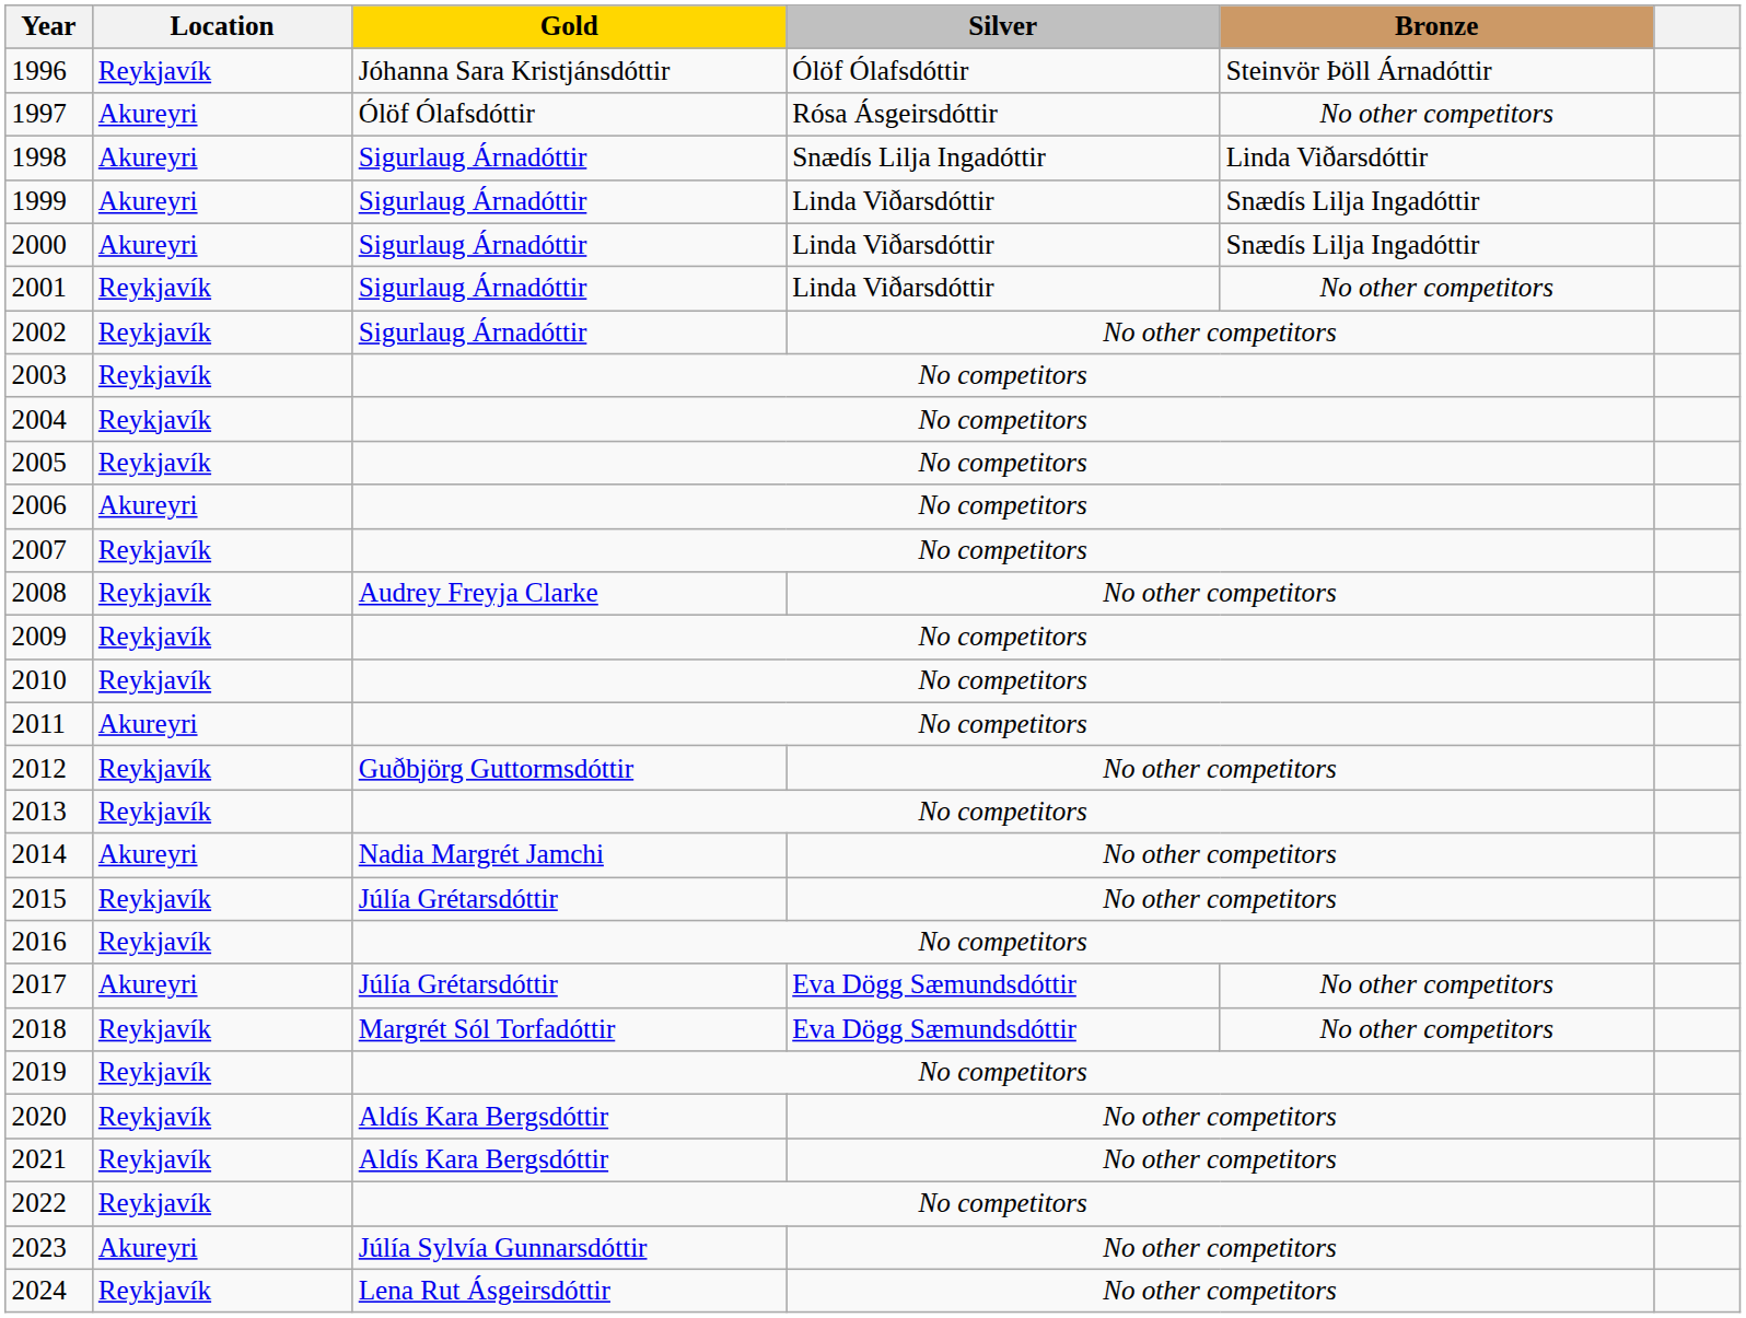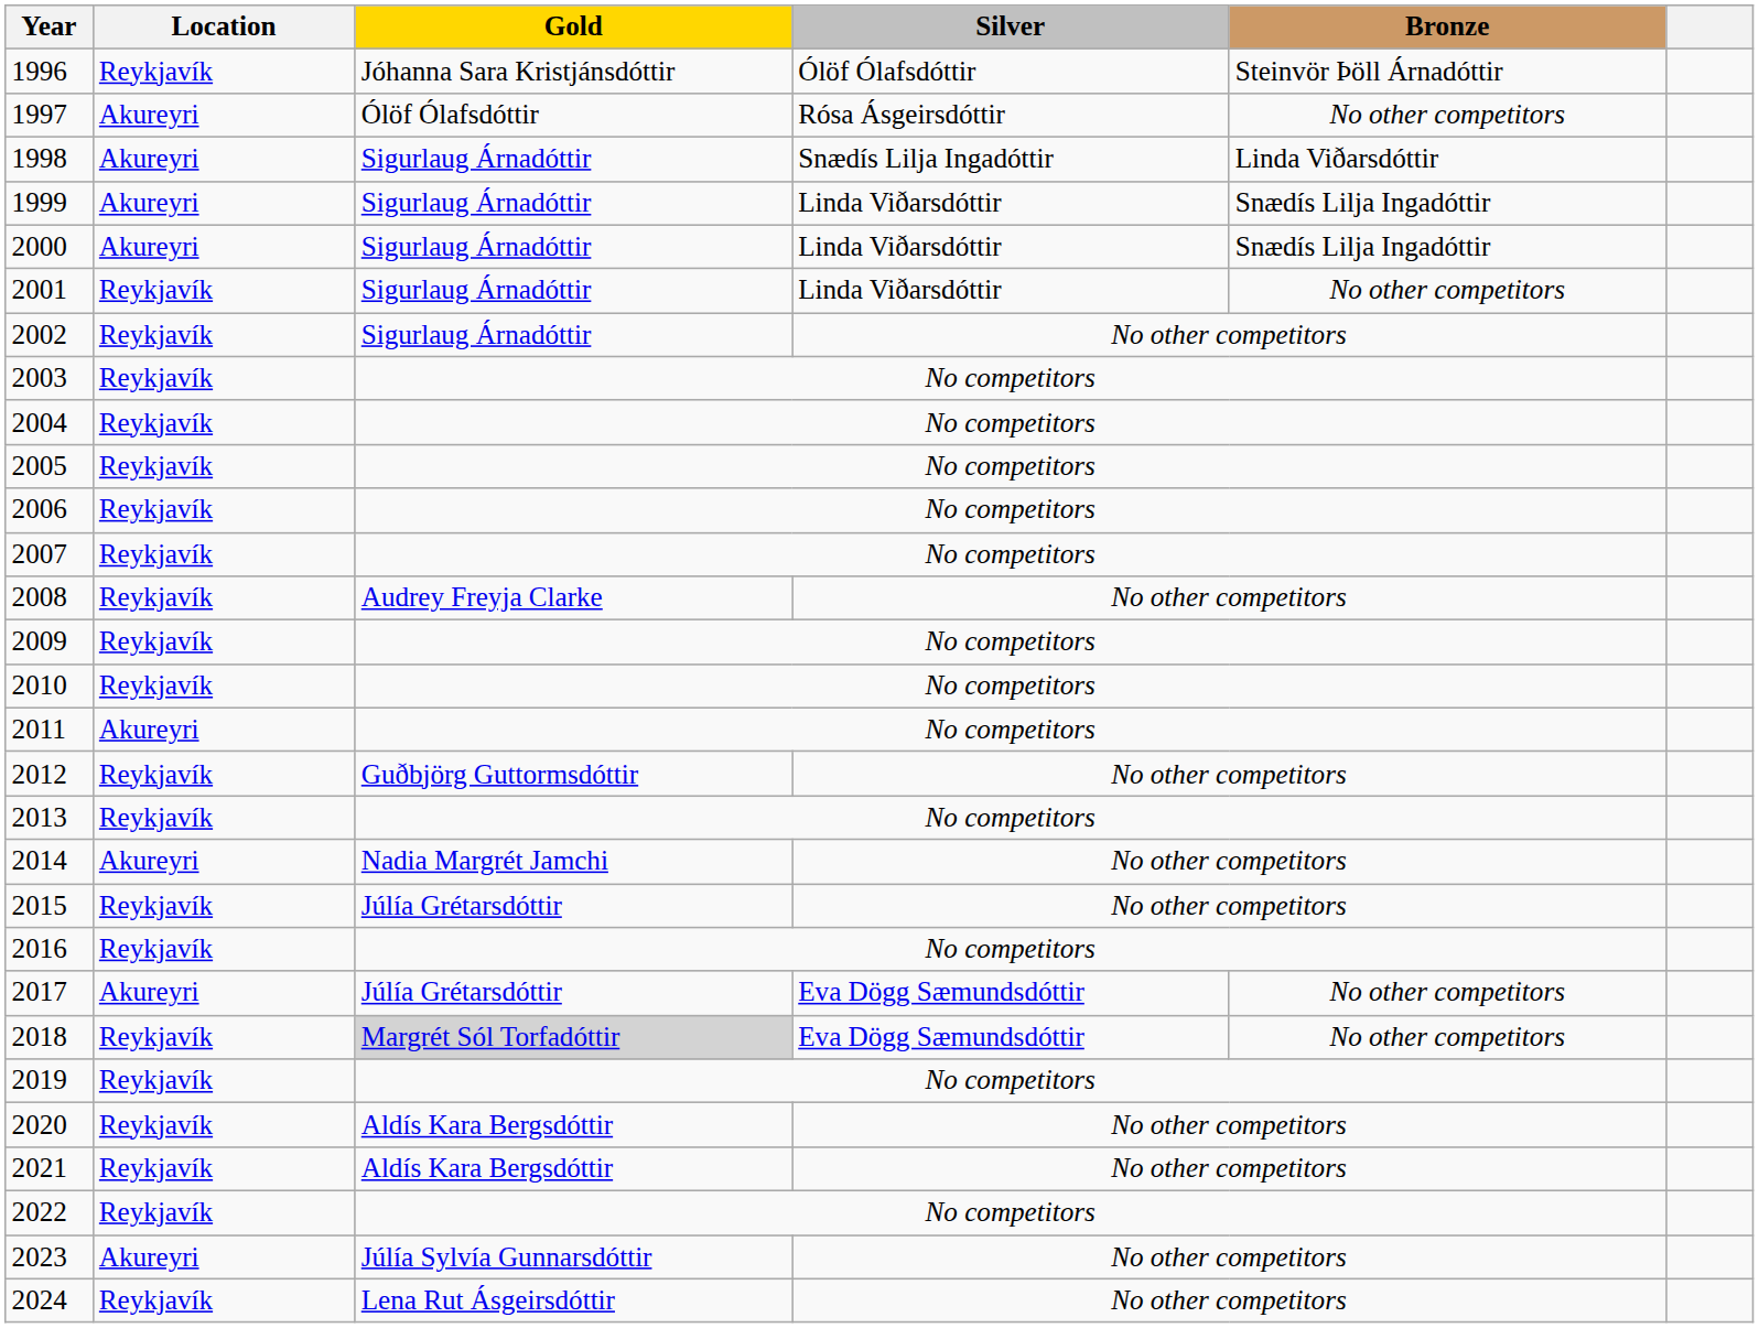2006 | Location: Akureyri -> Reykjavík
2018 | Gold: no background -> lightgrey background
